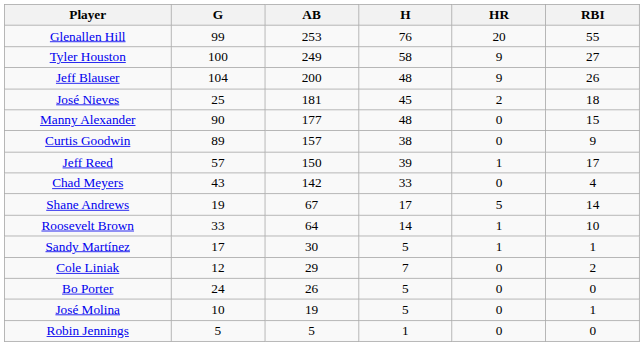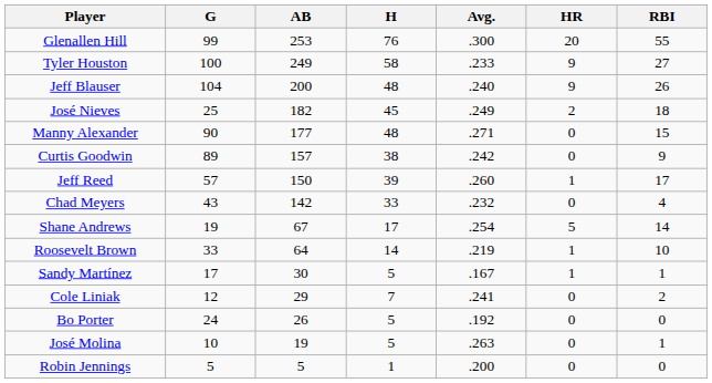+ column: Avg. | .300 | .233 | .240 | .249 | .271 | .242 | .260 | .232 | .254 | .219 | .167 | .241 | .192 | .263 | .200
José Nieves | AB: 181 -> 182
